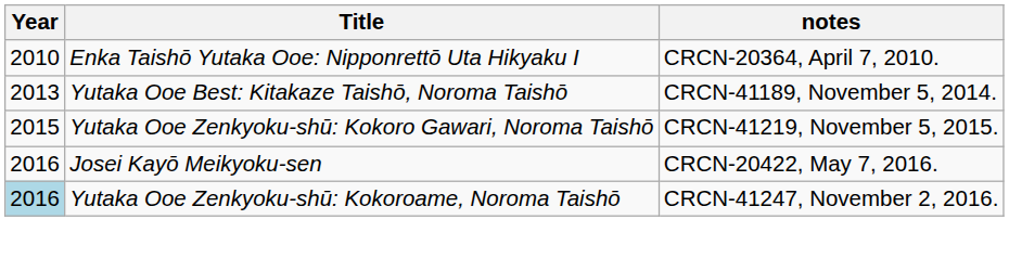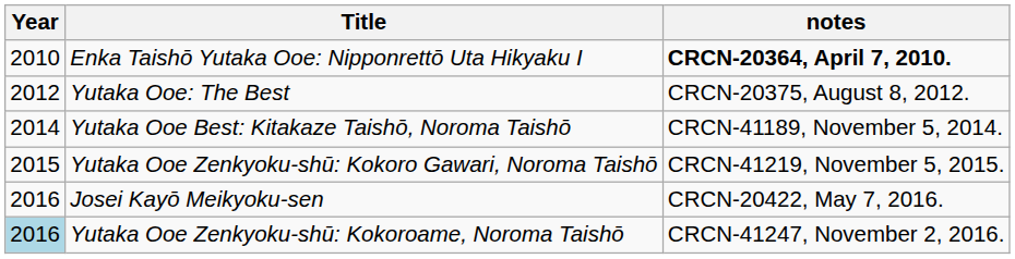Enka Taishō Yutaka Ooe: Nipponrettō Uta Hikyaku I | notes: normal -> bold
+ row: 2012 | Yutaka Ooe: The Best | CRCN-20375, August 8, 2012.
Yutaka Ooe Best: Kitakaze Taishō, Noroma Taishō | Year: 2013 -> 2014
